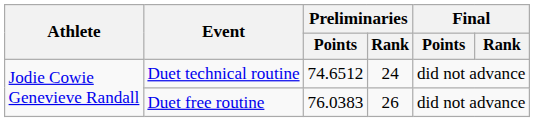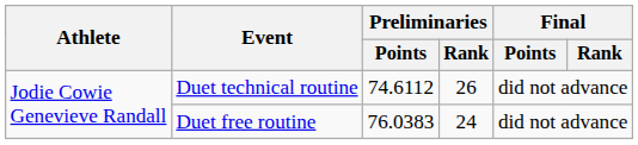Duet technical routine | Preliminaries / Points: 74.6512 -> 74.6112
Duet technical routine | Preliminaries / Rank: 24 -> 26
Duet free routine | Preliminaries / Rank: 26 -> 24
